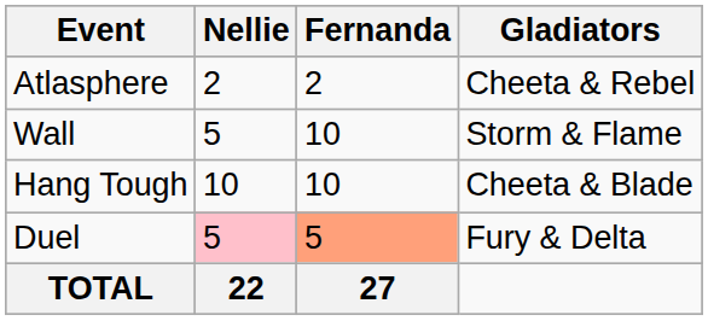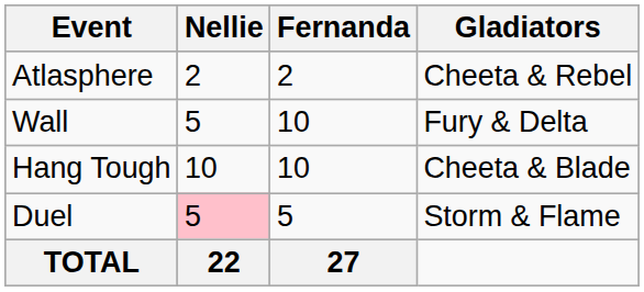Wall | Gladiators: Storm & Flame -> Fury & Delta
Duel | Fernanda: lightsalmon background -> no background
Duel | Gladiators: Fury & Delta -> Storm & Flame
